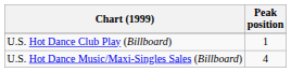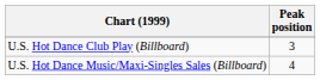U.S. Hot Dance Club Play (Billboard) | Peak position: 1 -> 3
